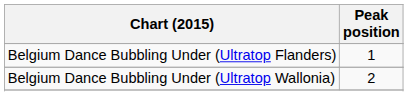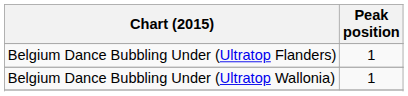Belgium Dance Bubbling Under (Ultratop Wallonia) | Peak position: 2 -> 1
